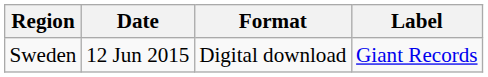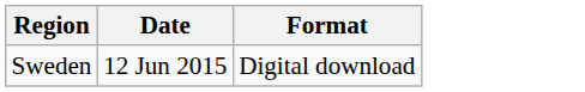- column: Label | Giant Records
